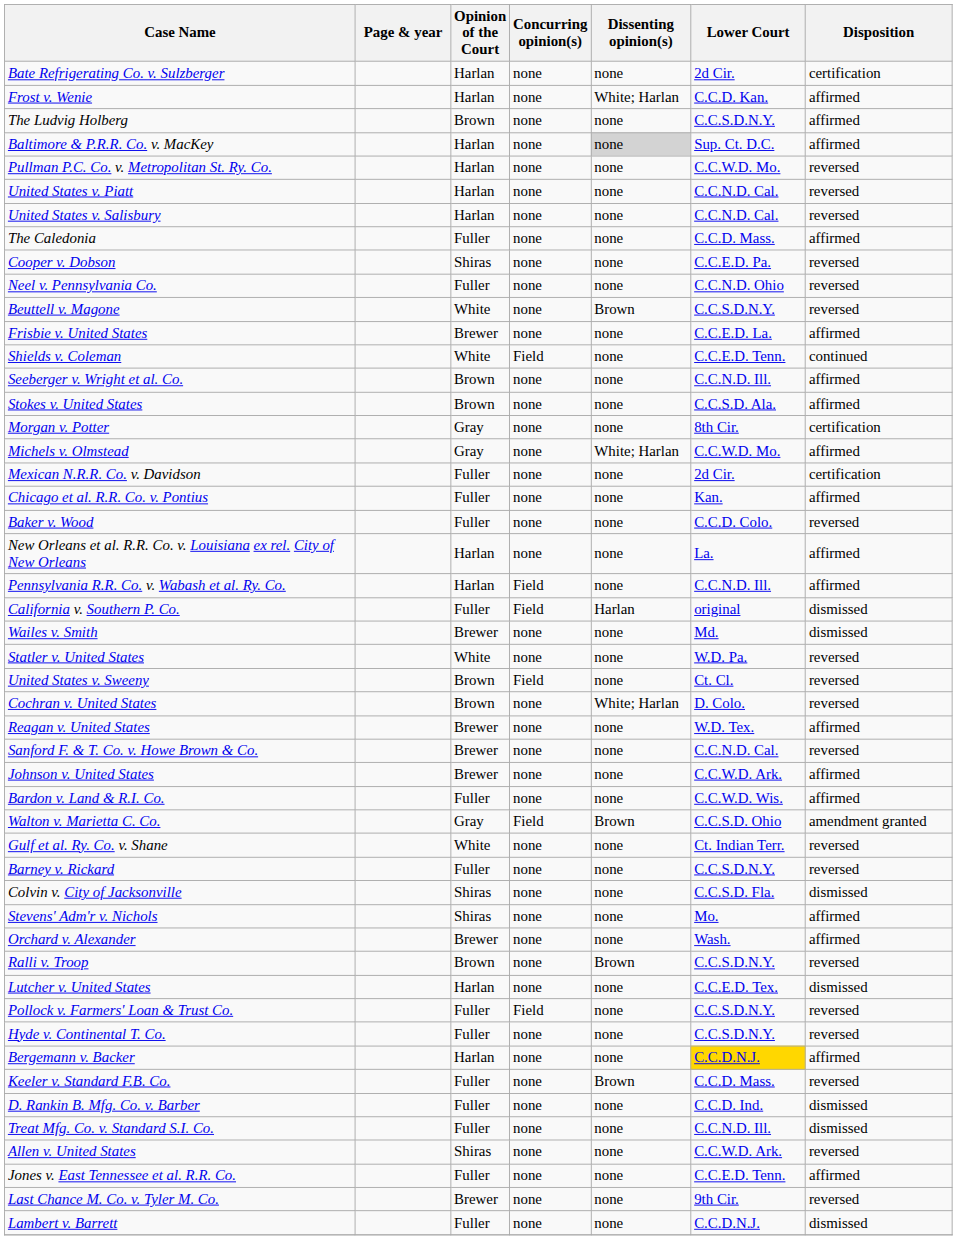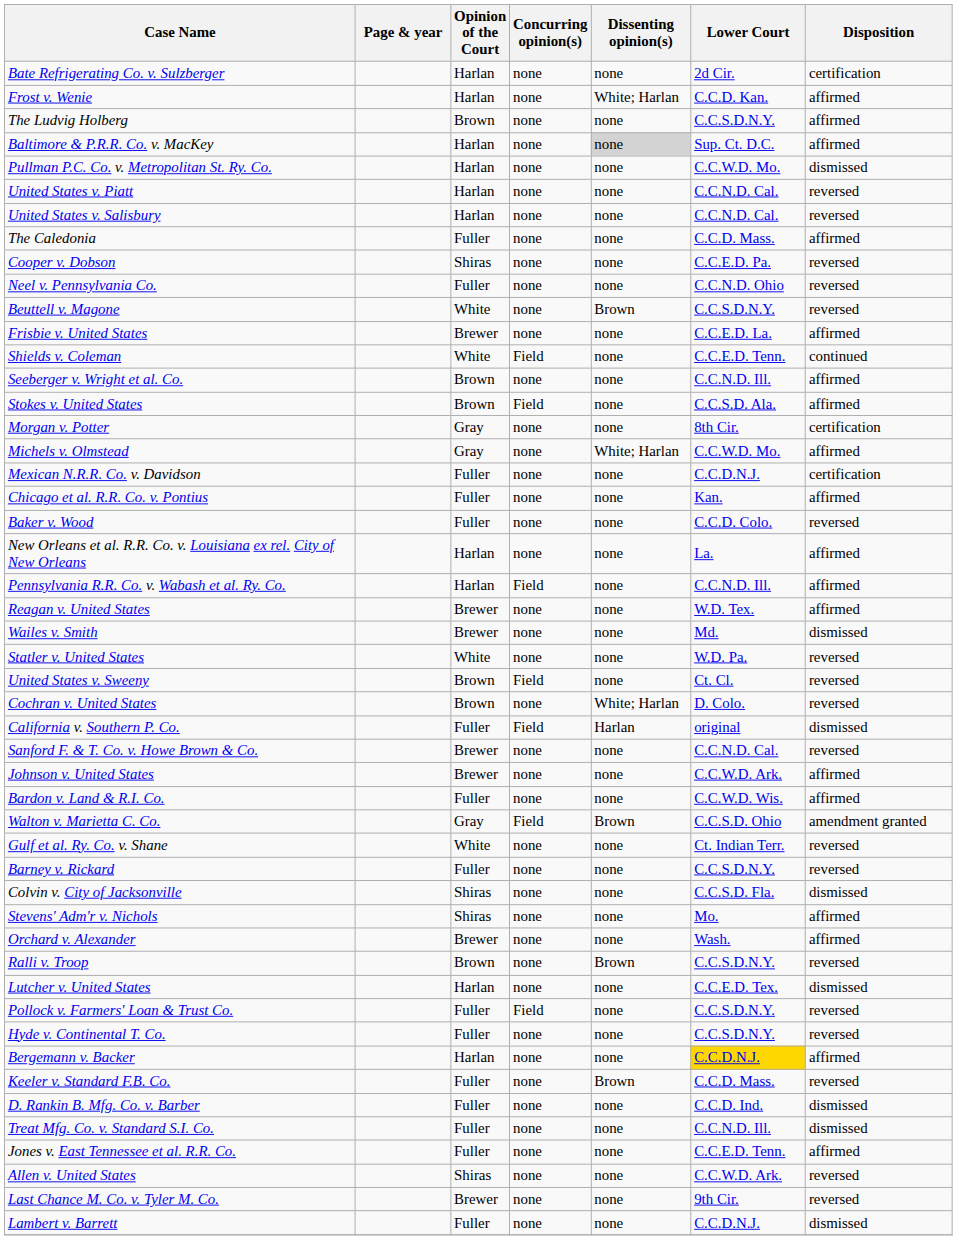Pullman P.C. Co. v. Metropolitan St. Ry. Co. | Disposition: reversed -> dismissed
Stokes v. United States | Concurring opinion(s): none -> Field
Mexican N.R.R. Co. v. Davidson | Lower Court: 2d Cir. -> C.C.D.N.J.
rows swapped: California v. Southern P. Co. <-> Reagan v. United States
rows swapped: Allen v. United States <-> Jones v. East Tennessee et al. R.R. Co.
